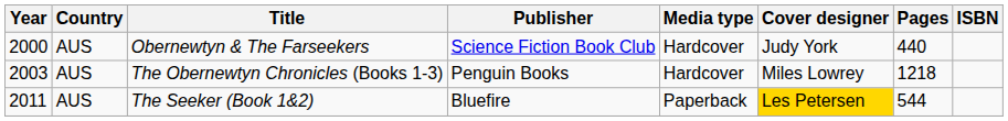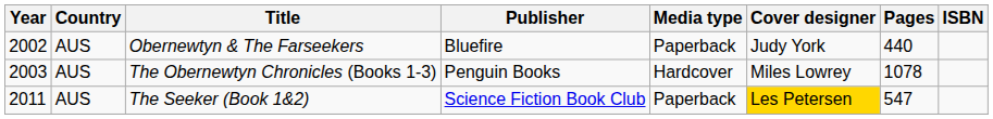Obernewtyn & The Farseekers | Year: 2000 -> 2002
Obernewtyn & The Farseekers | Publisher: Science Fiction Book Club -> Bluefire
Obernewtyn & The Farseekers | Media type: Hardcover -> Paperback
The Obernewtyn Chronicles (Books 1-3) | Pages: 1218 -> 1078
The Seeker (Book 1&2) | Publisher: Bluefire -> Science Fiction Book Club
The Seeker (Book 1&2) | Pages: 544 -> 547
